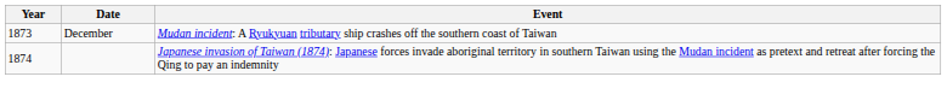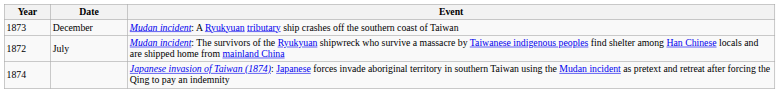+ row: 1872 | July | Mudan incident: The survivors of the Ryukyuan shipwreck who survive a massacre by Taiwanese indigenous peoples find shelter among Han Chinese locals and are shipped home from mainland China
